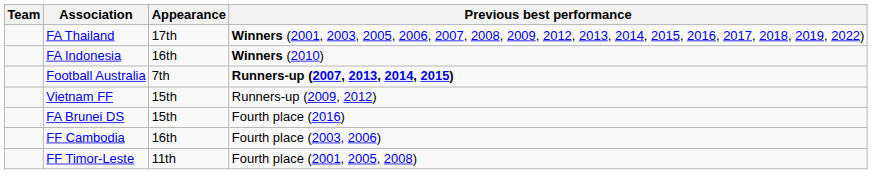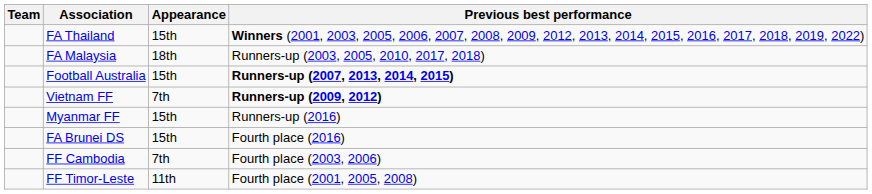FA Thailand | Appearance: 17th -> 15th
- row: FA Indonesia | 16th | Winners (2010)
+ row: FA Malaysia | 18th | Runners-up (2003, 2005, 2010, 2017, 2018)
Football Australia | Appearance: 7th -> 15th
Vietnam FF | Appearance: 15th -> 7th
Vietnam FF | Previous best performance: normal -> bold
+ row: Myanmar FF | 15th | Runners-up (2016)
FF Cambodia | Appearance: 16th -> 7th
